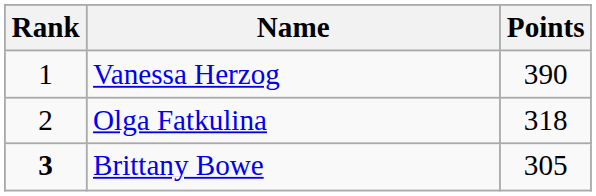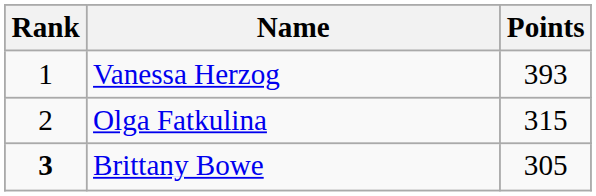Vanessa Herzog | Points: 390 -> 393
Olga Fatkulina | Points: 318 -> 315
